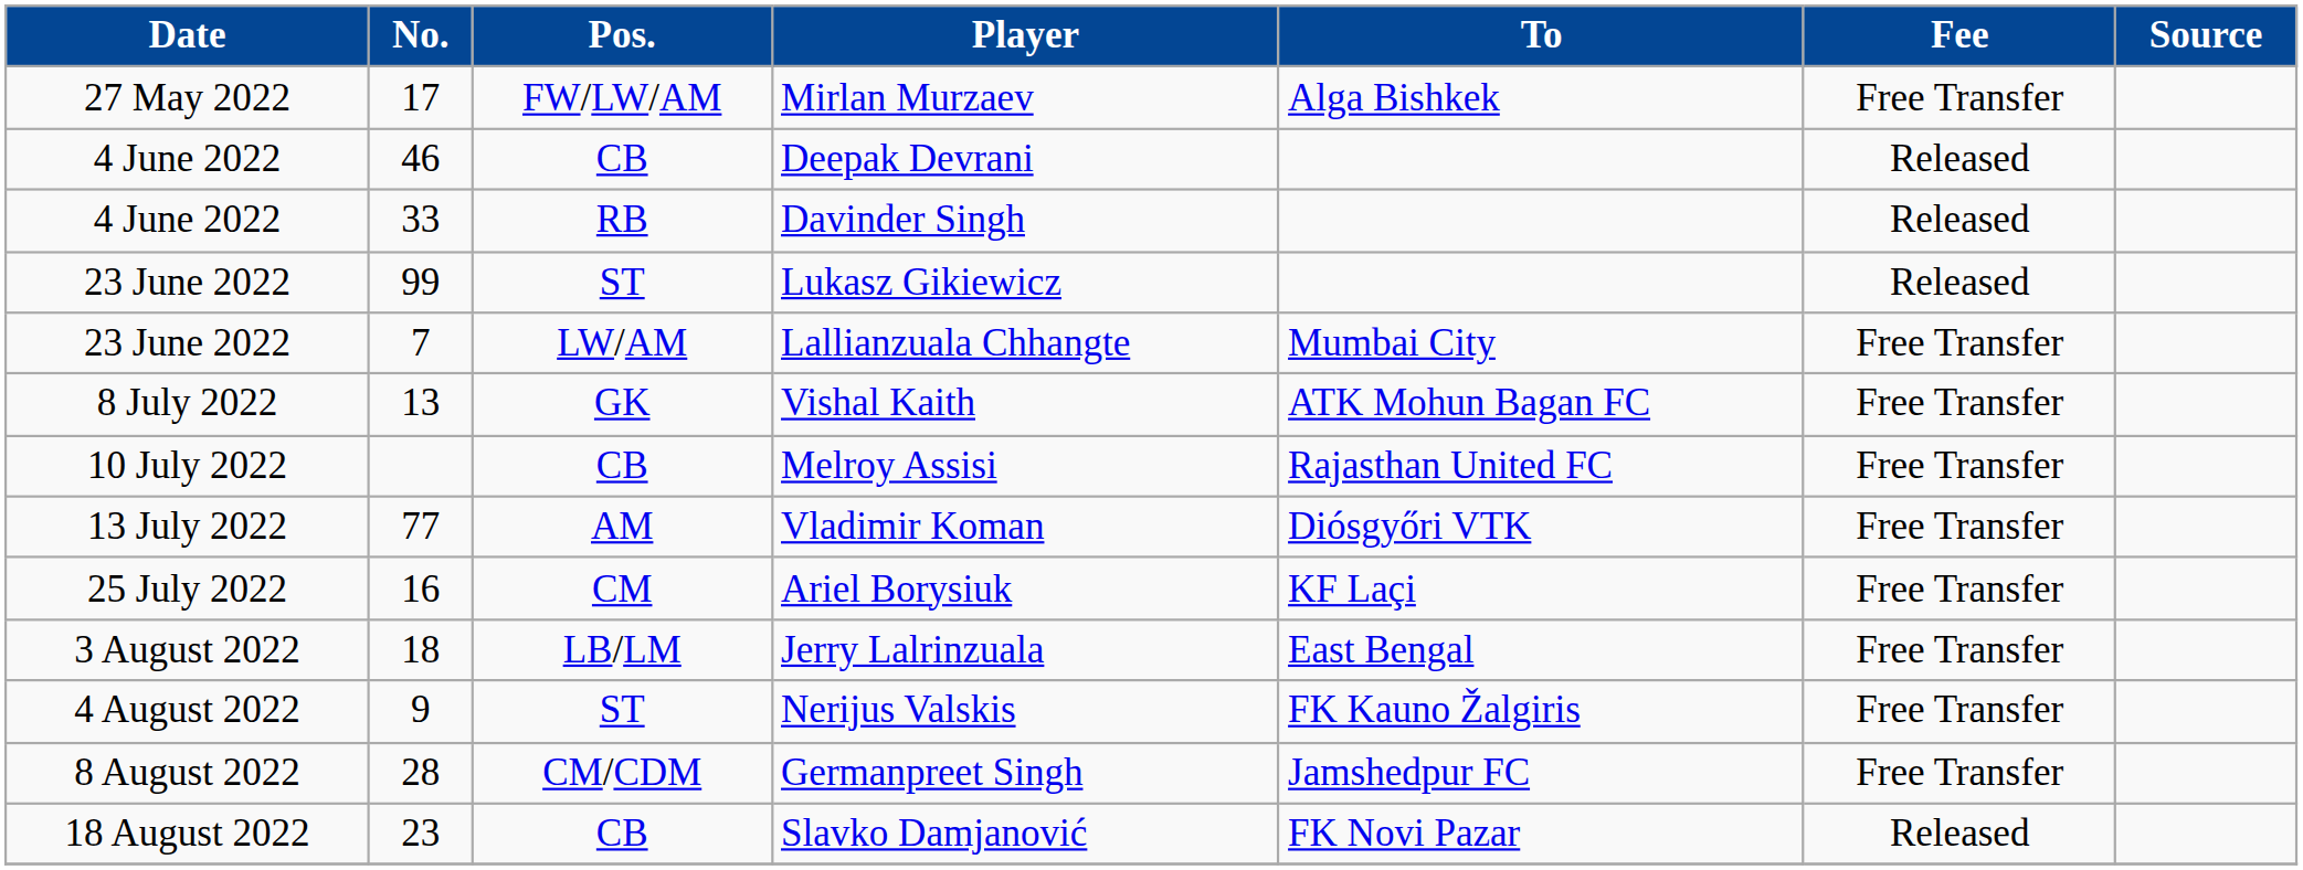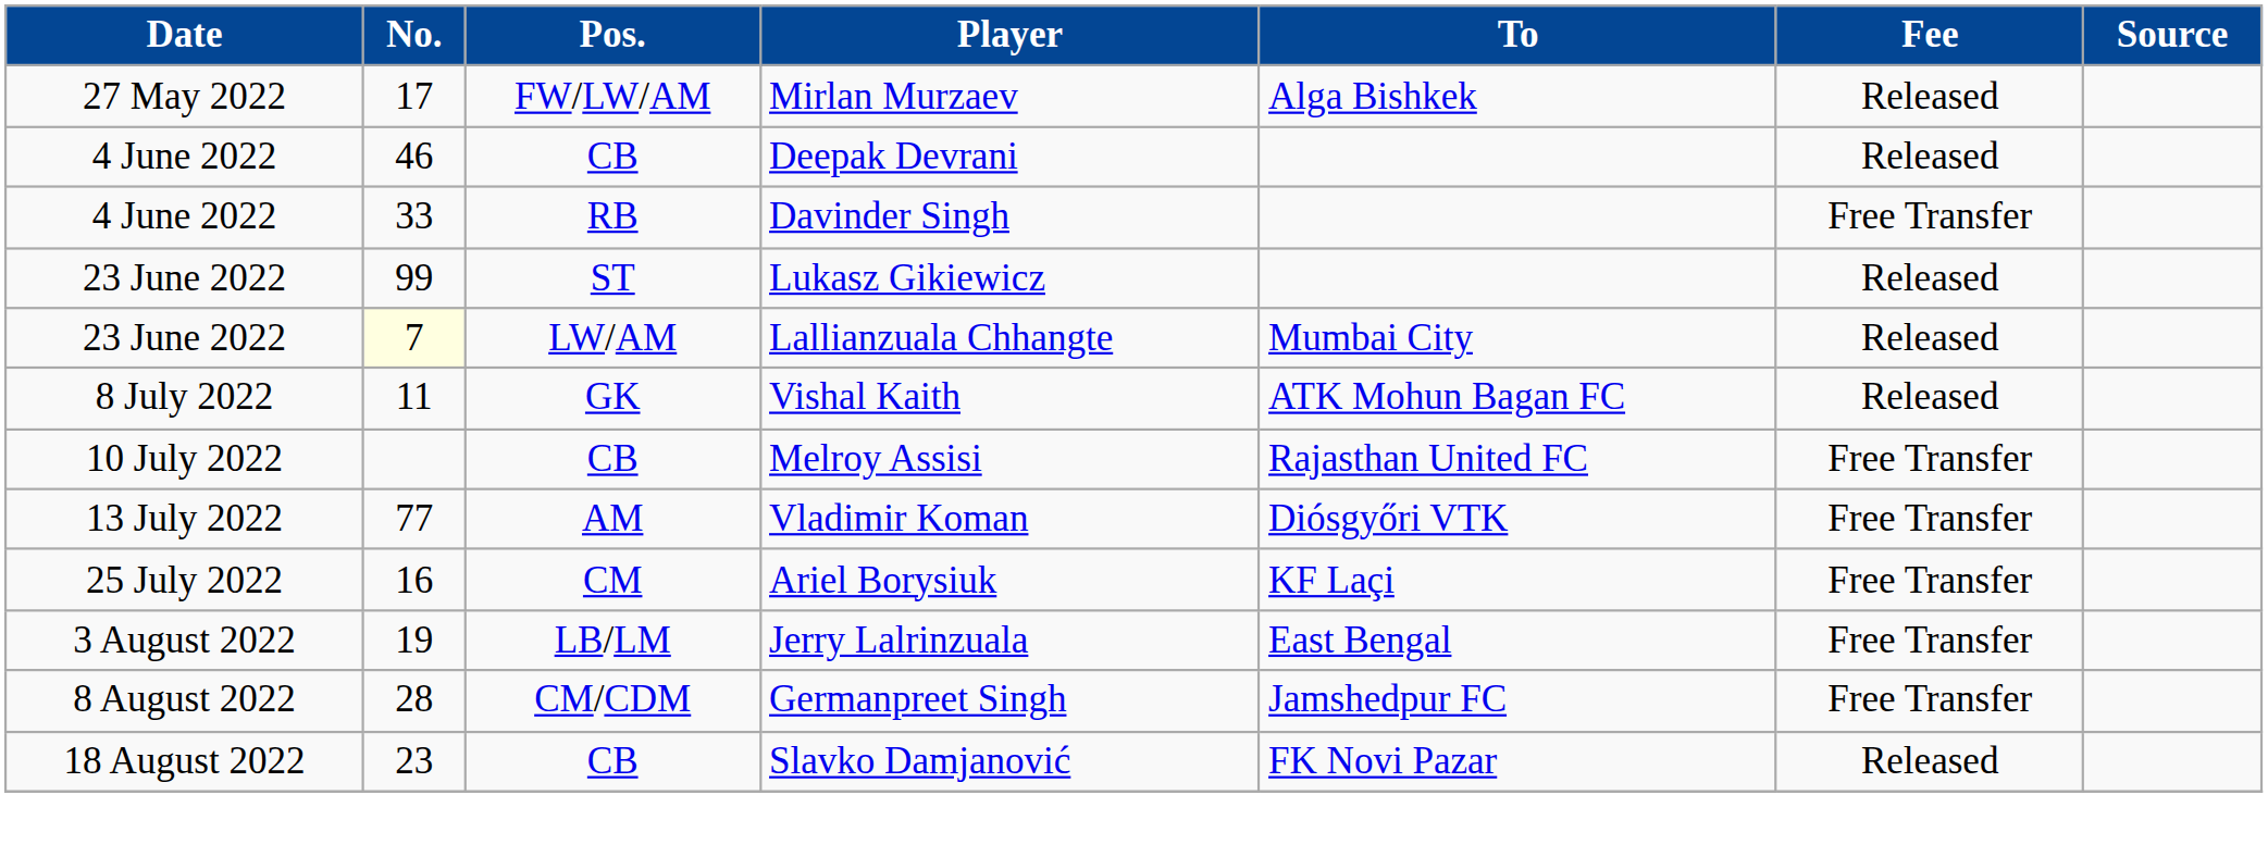Mirlan Murzaev | Fee: Free Transfer -> Released
Davinder Singh | Fee: Released -> Free Transfer
Lallianzuala Chhangte | No.: no background -> lightyellow background
Lallianzuala Chhangte | Fee: Free Transfer -> Released
Vishal Kaith | No.: 13 -> 11
Vishal Kaith | Fee: Free Transfer -> Released
Jerry Lalrinzuala | No.: 18 -> 19
- row: 4 August 2022 | 9 | ST | Nerijus Valskis | FK Kauno Žalgiris | Free Transfer
